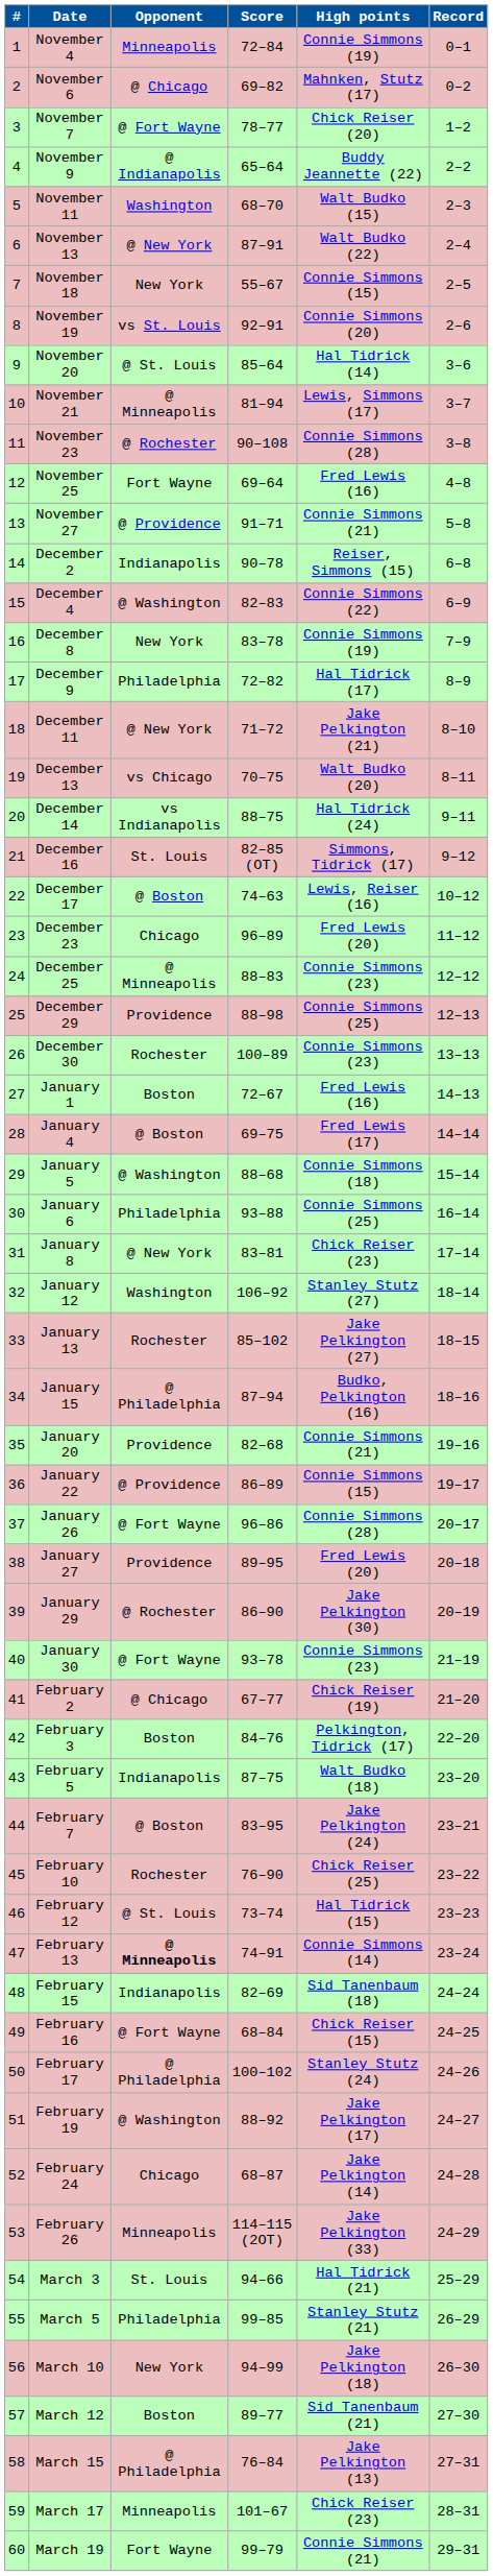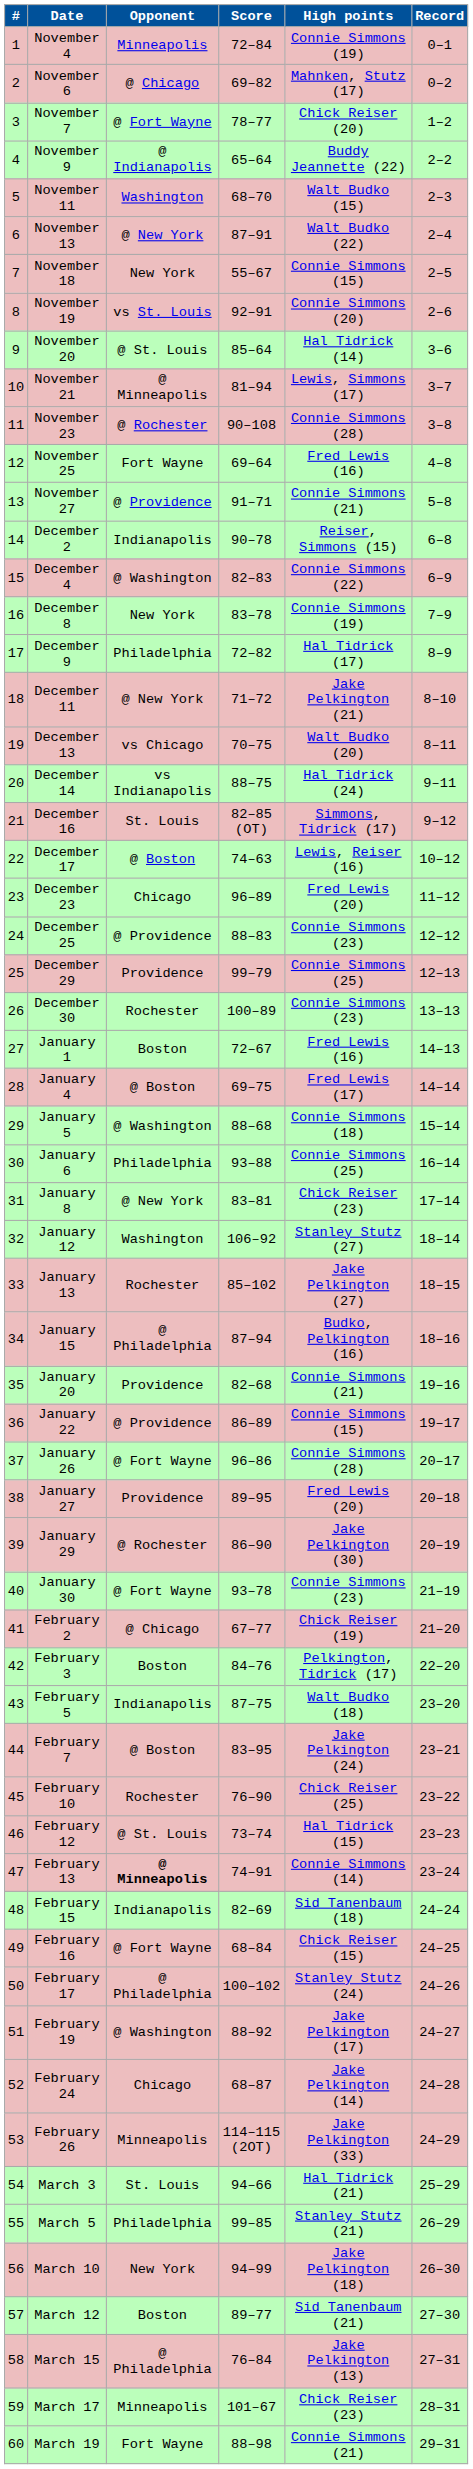December 25 | Opponent: @ Minneapolis -> @ Providence
December 29 | Score: 88–98 -> 99–79
March 19 | Score: 99–79 -> 88–98
